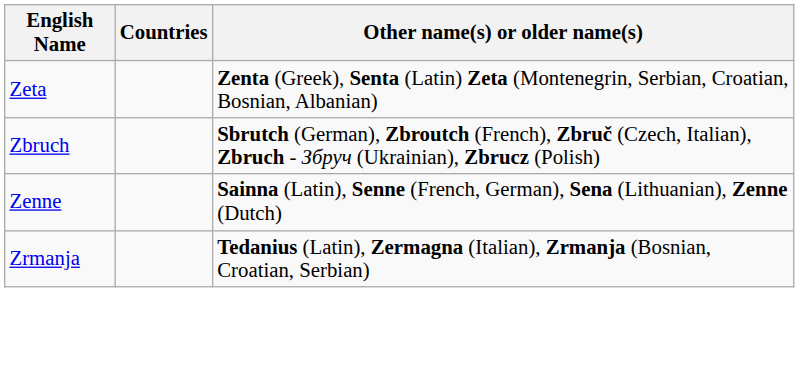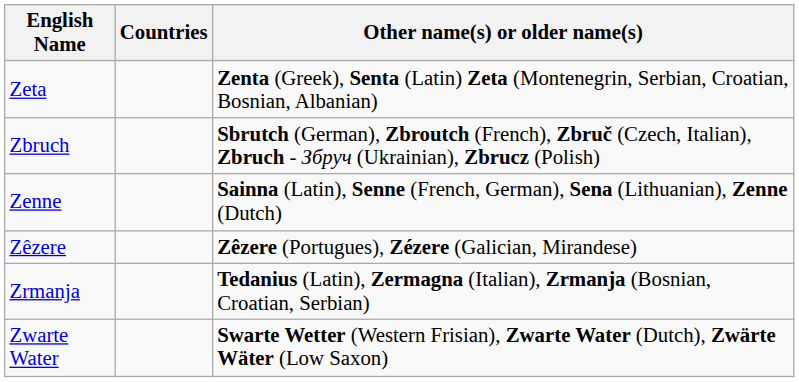+ row: Zêzere | Zêzere (Portugues), Zézere (Galician, Mirandese)
+ row: Zwarte Water | Swarte Wetter (Western Frisian), Zwarte Water (Dutch), Zwärte Wäter (Low Saxon)
